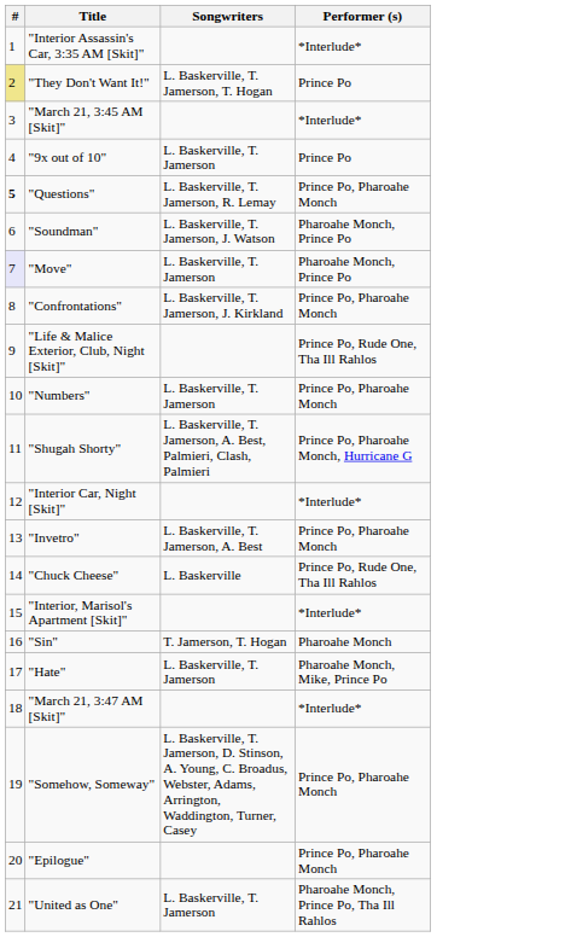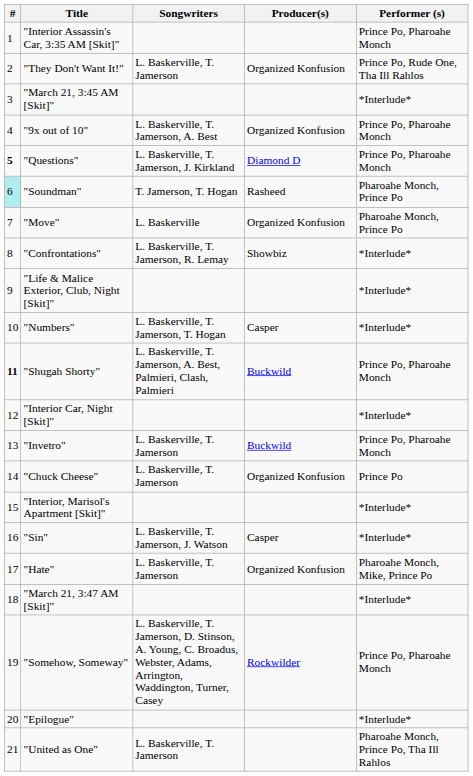+ column: Producer(s) | Organized Konfusion | Organized Konfusion | Diamond D | Rasheed | Organized Konfusion | Showbiz | Casper | Buckwild | Buckwild | Organized Konfusion | Casper | Organized Konfusion | Rockwilder
"Interior Assassin's Car, 3:35 AM [Skit]" | Performer (s): *Interlude* -> Prince Po, Pharoahe Monch
"They Don't Want It!" | #: khaki background -> no background
"They Don't Want It!" | Songwriters: L. Baskerville, T. Jamerson, T. Hogan -> L. Baskerville, T. Jamerson
"They Don't Want It!" | Performer (s): Prince Po -> Prince Po, Rude One, Tha Ill Rahlos
"9x out of 10" | Songwriters: L. Baskerville, T. Jamerson -> L. Baskerville, T. Jamerson, A. Best
"9x out of 10" | Performer (s): Prince Po -> Prince Po, Pharoahe Monch
"Questions" | Songwriters: L. Baskerville, T. Jamerson, R. Lemay -> L. Baskerville, T. Jamerson, J. Kirkland
"Soundman" | #: no background -> paleturquoise background
"Soundman" | Songwriters: L. Baskerville, T. Jamerson, J. Watson -> T. Jamerson, T. Hogan
"Move" | #: lavender background -> no background
"Move" | Songwriters: L. Baskerville, T. Jamerson -> L. Baskerville
"Confrontations" | Songwriters: L. Baskerville, T. Jamerson, J. Kirkland -> L. Baskerville, T. Jamerson, R. Lemay
"Confrontations" | Performer (s): Prince Po, Pharoahe Monch -> *Interlude*
"Life & Malice Exterior, Club, Night [Skit]" | Performer (s): Prince Po, Rude One, Tha Ill Rahlos -> *Interlude*
"Numbers" | Songwriters: L. Baskerville, T. Jamerson -> L. Baskerville, T. Jamerson, T. Hogan
"Numbers" | Performer (s): Prince Po, Pharoahe Monch -> *Interlude*
"Shugah Shorty" | #: normal -> bold
"Shugah Shorty" | Performer (s): Prince Po, Pharoahe Monch, Hurricane G -> Prince Po, Pharoahe Monch
"Invetro" | Songwriters: L. Baskerville, T. Jamerson, A. Best -> L. Baskerville, T. Jamerson
"Chuck Cheese" | Songwriters: L. Baskerville -> L. Baskerville, T. Jamerson
"Chuck Cheese" | Performer (s): Prince Po, Rude One, Tha Ill Rahlos -> Prince Po
"Sin" | Songwriters: T. Jamerson, T. Hogan -> L. Baskerville, T. Jamerson, J. Watson
"Sin" | Performer (s): Pharoahe Monch -> *Interlude*
"Epilogue" | Performer (s): Prince Po, Pharoahe Monch -> *Interlude*
